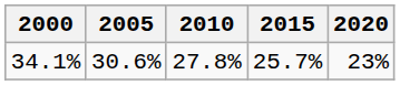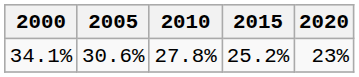34.1% | 2015: 25.7% -> 25.2%
